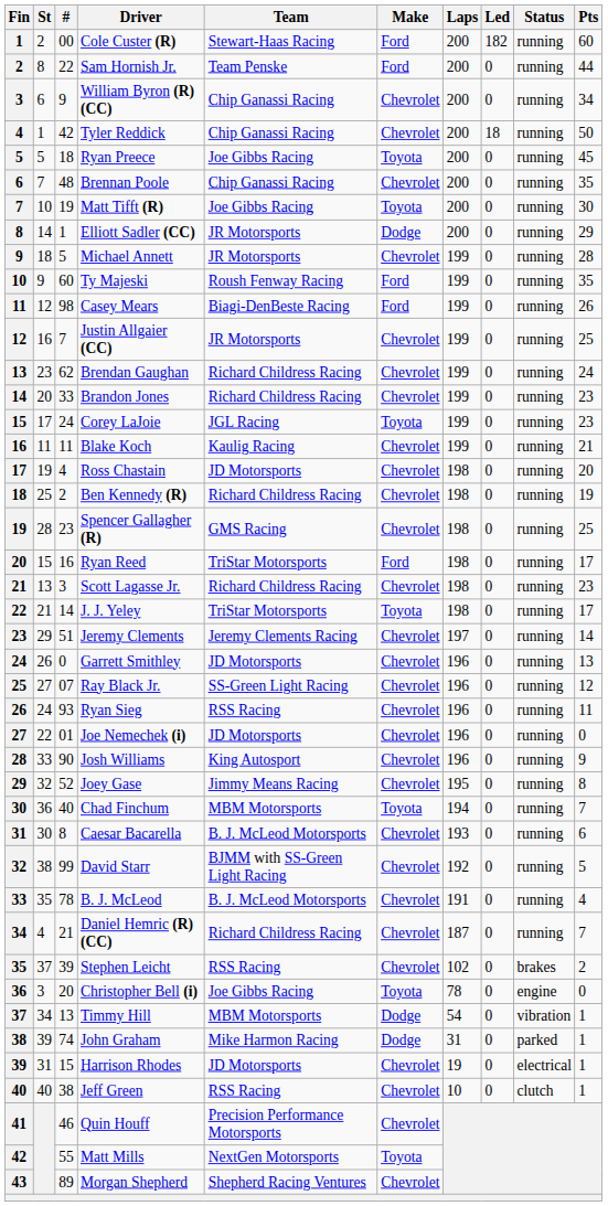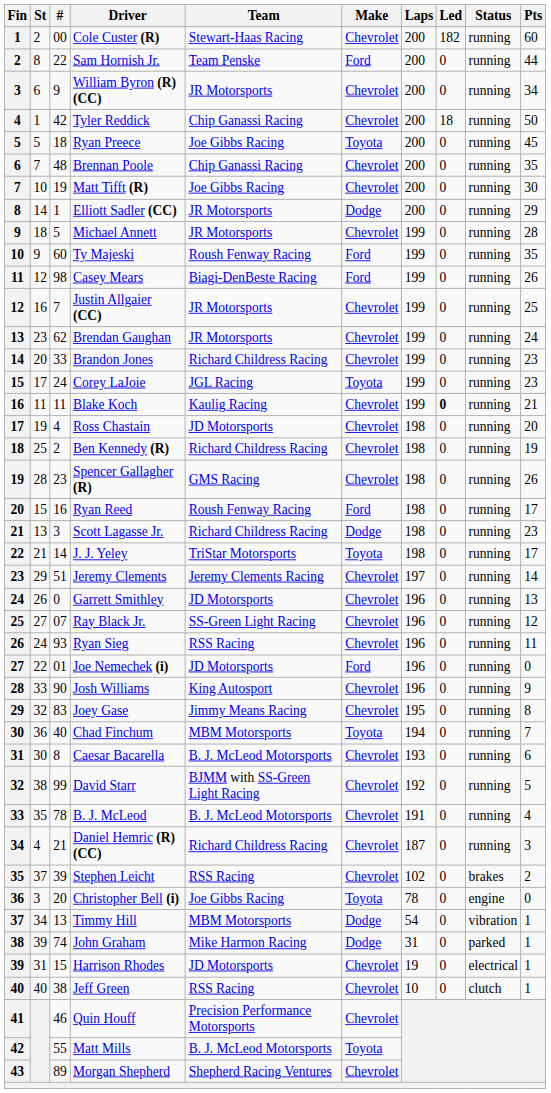Cole Custer (R) | Make: Ford -> Chevrolet
William Byron (R) (CC) | Team: Chip Ganassi Racing -> JR Motorsports
Matt Tifft (R) | Make: Toyota -> Chevrolet
Brendan Gaughan | Team: Richard Childress Racing -> JR Motorsports
Blake Koch | Led: normal -> bold
Spencer Gallagher (R) | Pts: 25 -> 26
Ryan Reed | Team: TriStar Motorsports -> Roush Fenway Racing
Scott Lagasse Jr. | Make: Chevrolet -> Dodge
Joe Nemechek (i) | Make: Chevrolet -> Ford
Joey Gase | #: 52 -> 83
Daniel Hemric (R) (CC) | Pts: 7 -> 3
Matt Mills | Team: NextGen Motorsports -> B. J. McLeod Motorsports
